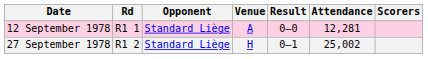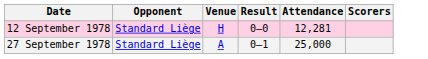- column: Rd | R1 1 | R1 2
12 September 1978 | Venue: A -> H
27 September 1978 | Venue: H -> A
27 September 1978 | Attendance: 25,002 -> 25,000
